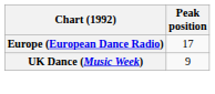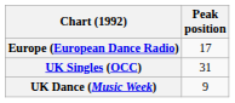+ row: UK Singles (OCC) | 31
